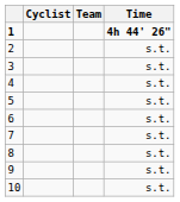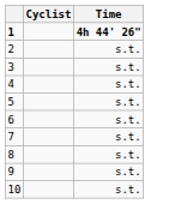- column: Team
